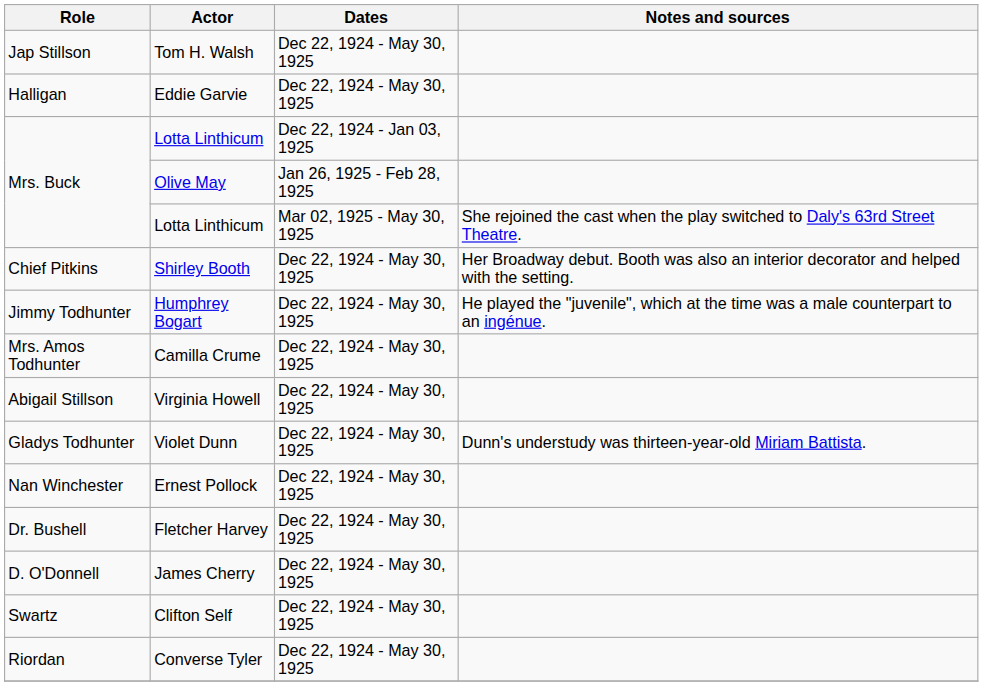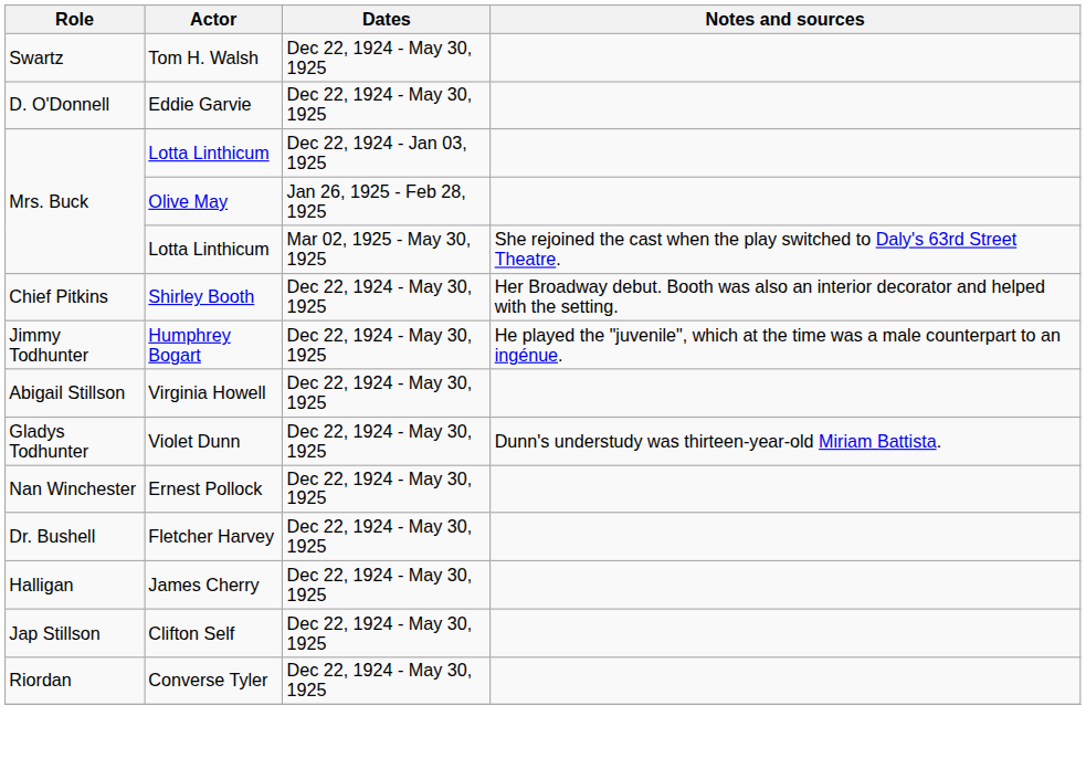Tom H. Walsh | Role: Jap Stillson -> Swartz
Eddie Garvie | Role: Halligan -> D. O'Donnell
- row: Mrs. Amos Todhunter | Camilla Crume | Dec 22, 1924 - May 30, 1925
James Cherry | Role: D. O'Donnell -> Halligan
Clifton Self | Role: Swartz -> Jap Stillson
